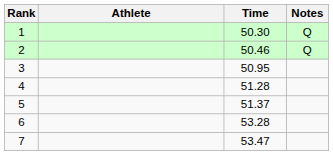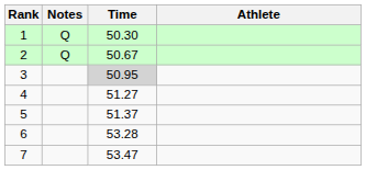columns swapped: Athlete <-> Notes
2 | Time: 50.46 -> 50.67
3 | Time: no background -> lightgrey background
4 | Time: 51.28 -> 51.27
